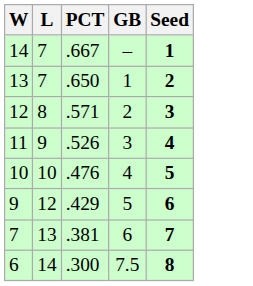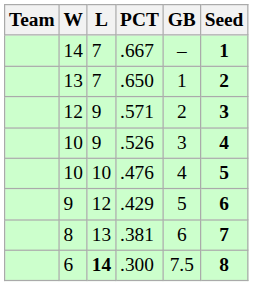+ column: Team
.571 | L: 8 -> 9
.526 | W: 11 -> 10
.381 | W: 7 -> 8
.300 | L: normal -> bold
